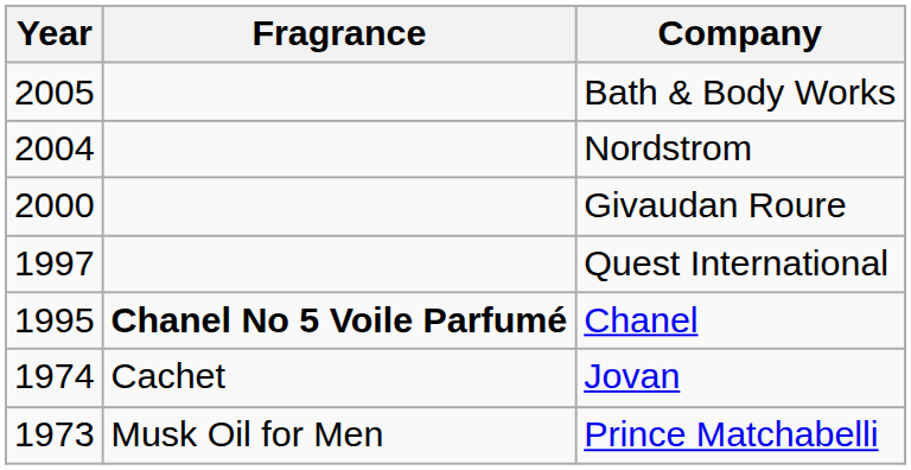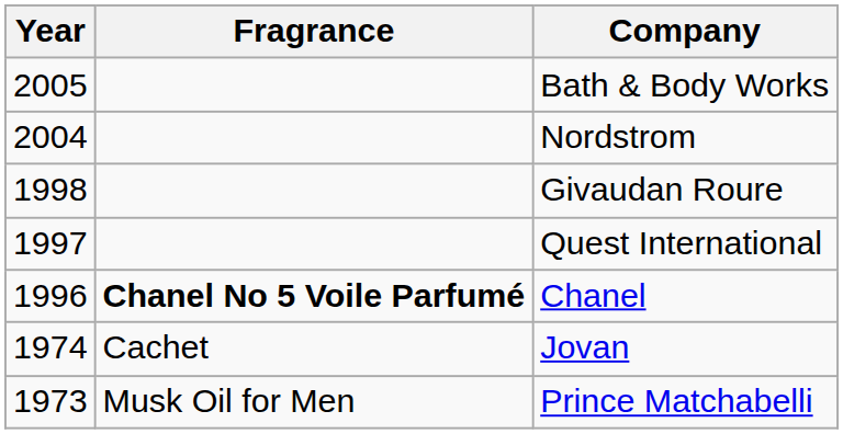Givaudan Roure | Year: 2000 -> 1998
Chanel | Year: 1995 -> 1996
